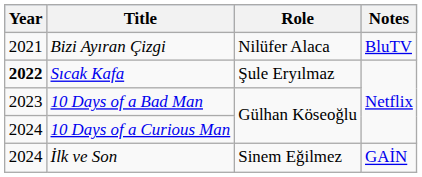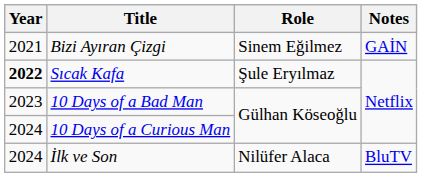Bizi Ayıran Çizgi | Role: Nilüfer Alaca -> Sinem Eğilmez
Bizi Ayıran Çizgi | Notes: BluTV -> GAİN
İlk ve Son | Role: Sinem Eğilmez -> Nilüfer Alaca
İlk ve Son | Notes: GAİN -> BluTV
